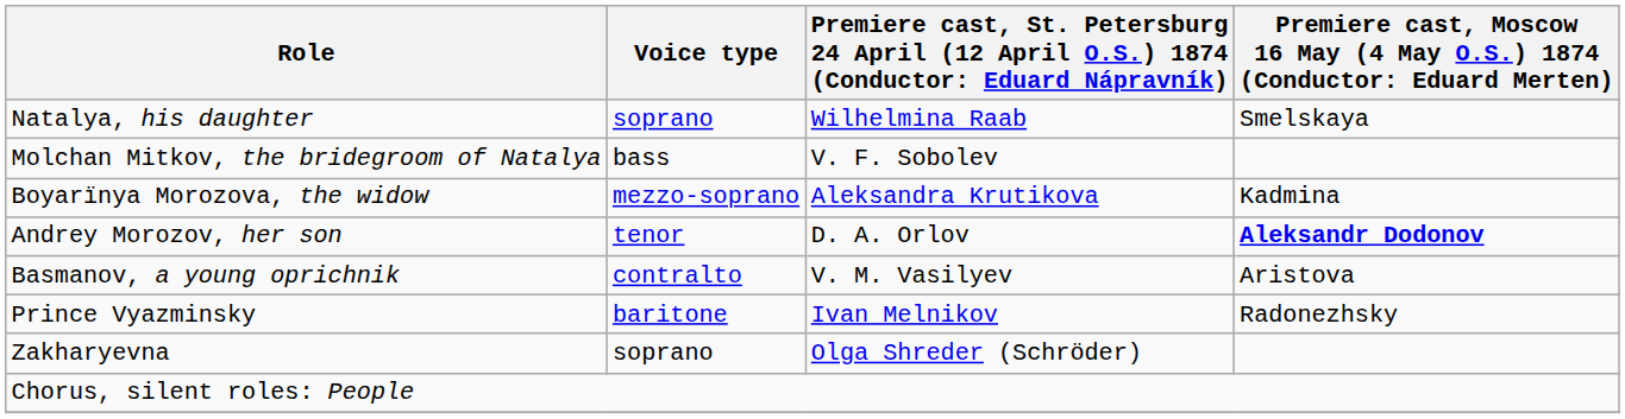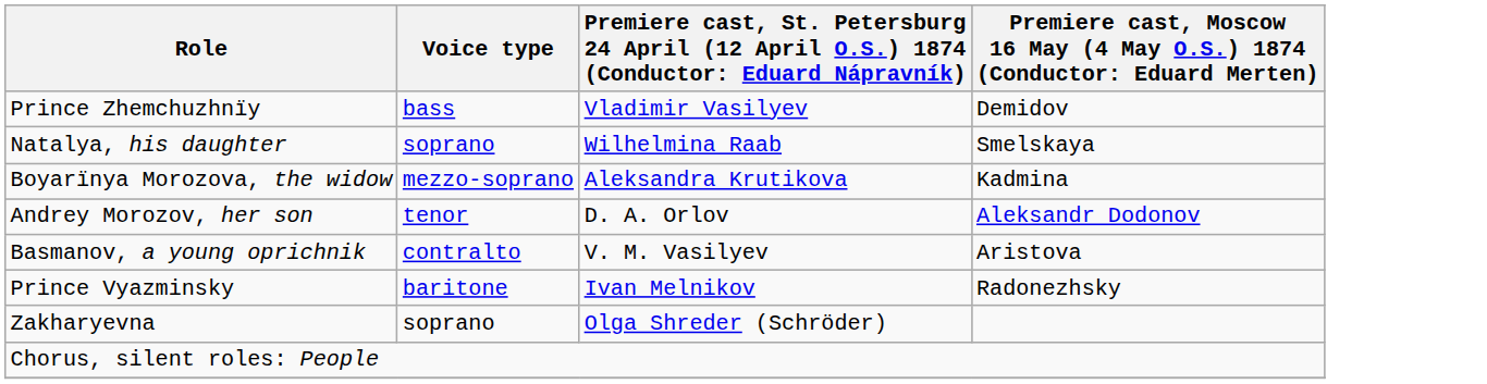+ row: Prince Zhemchuzhnïy | bass | Vladimir Vasilyev | Demidov
- row: Molchan Mitkov, the bridegroom of Natalya | bass | V. F. Sobolev
Andrey Morozov, her son | column 4: bold -> normal
